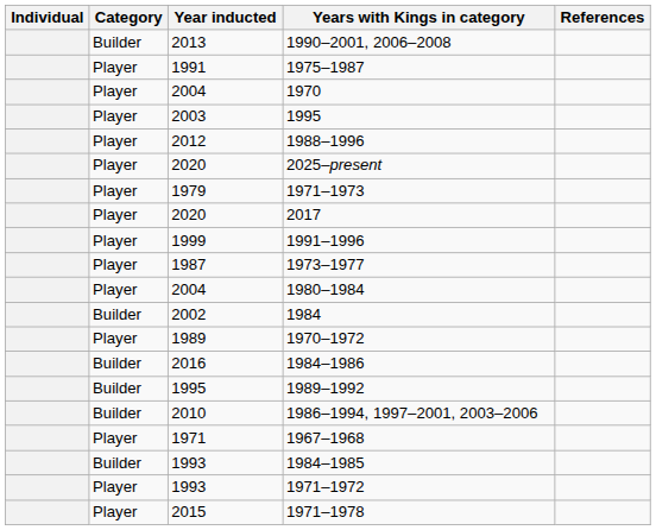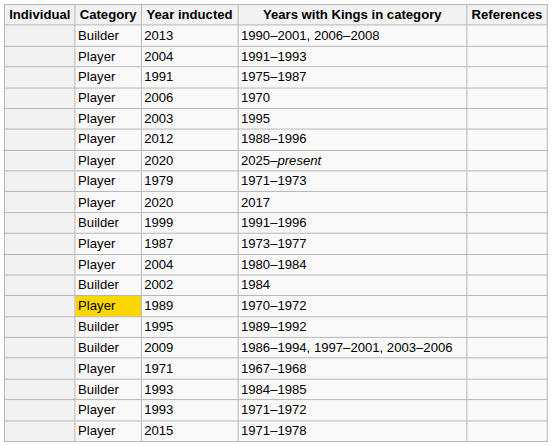+ row: Player | 2004 | 1991–1993
1970 | Year inducted: 2004 -> 2006
1991–1996 | Category: Player -> Builder
1970–1972 | Category: no background -> gold background
- row: Builder | 2016 | 1984–1986
1986–1994, 1997–2001, 2003–2006 | Year inducted: 2010 -> 2009
